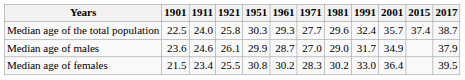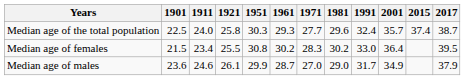rows swapped: Median age of males <-> Median age of females
